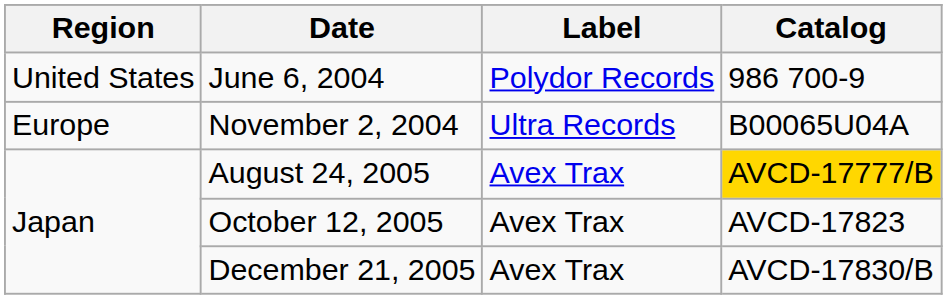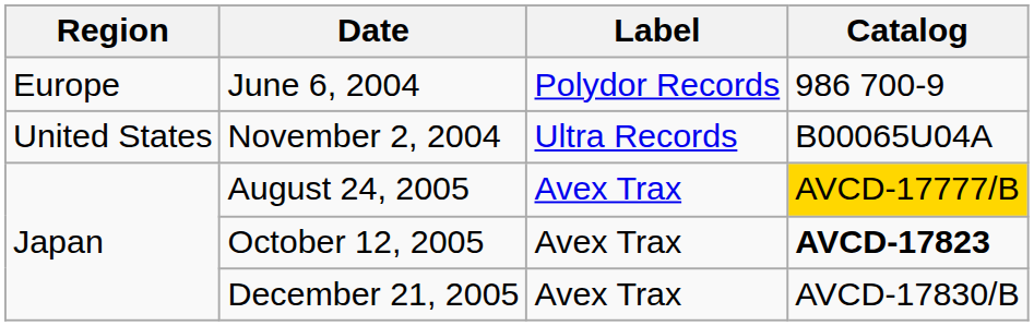June 6, 2004 | Region: United States -> Europe
November 2, 2004 | Region: Europe -> United States
October 12, 2005 | Catalog: normal -> bold
